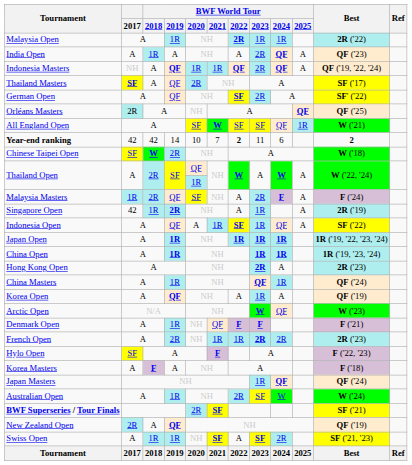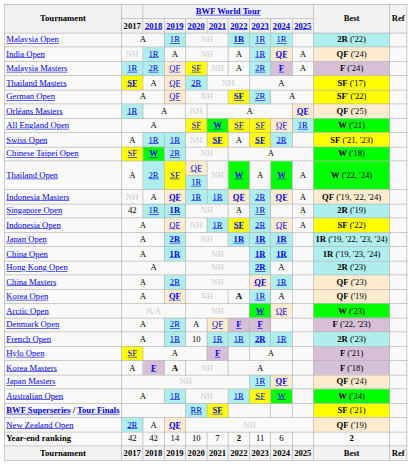Malaysia Open | BWF World Tour / 2022: 2R -> 1R
India Open | 2017: A -> NH
India Open | BWF World Tour / 2023: 2R -> 1R
India Open | Best: QF ('23) -> QF ('24)
rows swapped: Indonesia Masters <-> Malaysia Masters
Orléans Masters | 2017: 2R -> 1R
rows swapped: Swiss Open <-> Year-end ranking
Singapore Open | BWF World Tour / 2019: 2R -> 1R
Indonesia Open | BWF World Tour / 2020: A -> NH
Indonesia Open | BWF World Tour / 2023: 1R -> 2R
Japan Open | BWF World Tour / 2019: 1R -> 2R
China Masters | BWF World Tour / 2019: 1R -> 2R
China Masters | Best: QF ('24) -> QF ('23)
Korea Open | BWF World Tour / 2022: normal -> bold
Denmark Open | BWF World Tour / 2019: 1R -> 2R
Denmark Open | BWF World Tour / 2020: NH -> A
Denmark Open | Best: F ('21) -> F ('22, '23)
French Open | BWF World Tour / 2019: 2R -> 1R
French Open | BWF World Tour / 2020: NH -> 10
French Open | BWF World Tour / 2024: 2R -> 1R
Hylo Open | Best: F ('22, '23) -> F ('21)
Korea Masters | BWF World Tour / 2019: normal -> bold
Australian Open | BWF World Tour / 2022: 2R -> 1R
BWF Superseries / Tour Finals | BWF World Tour / 2020: 2R -> RR
